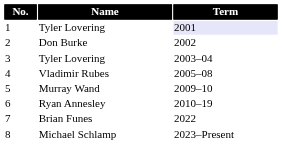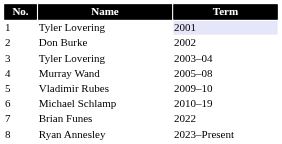4 | Name: Vladimir Rubes -> Murray Wand
5 | Name: Murray Wand -> Vladimir Rubes
6 | Name: Ryan Annesley -> Michael Schlamp
8 | Name: Michael Schlamp -> Ryan Annesley
